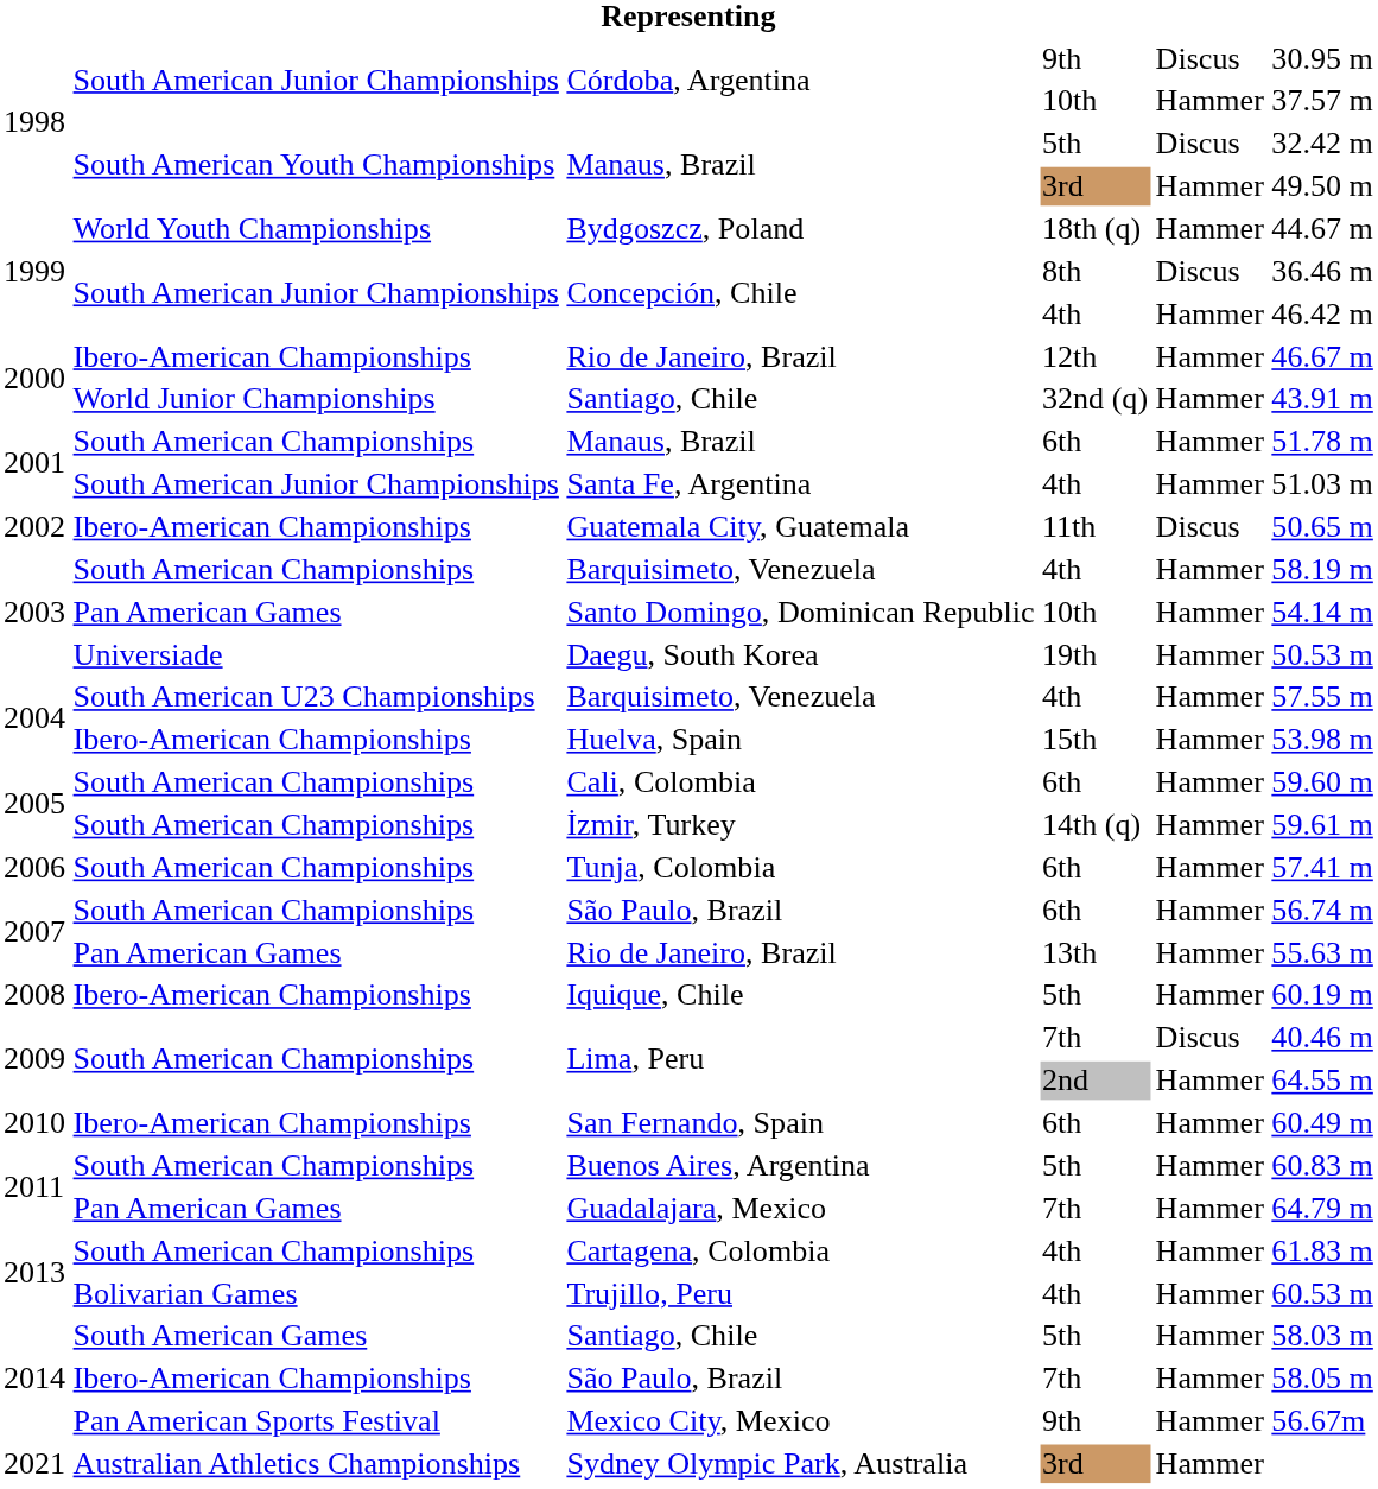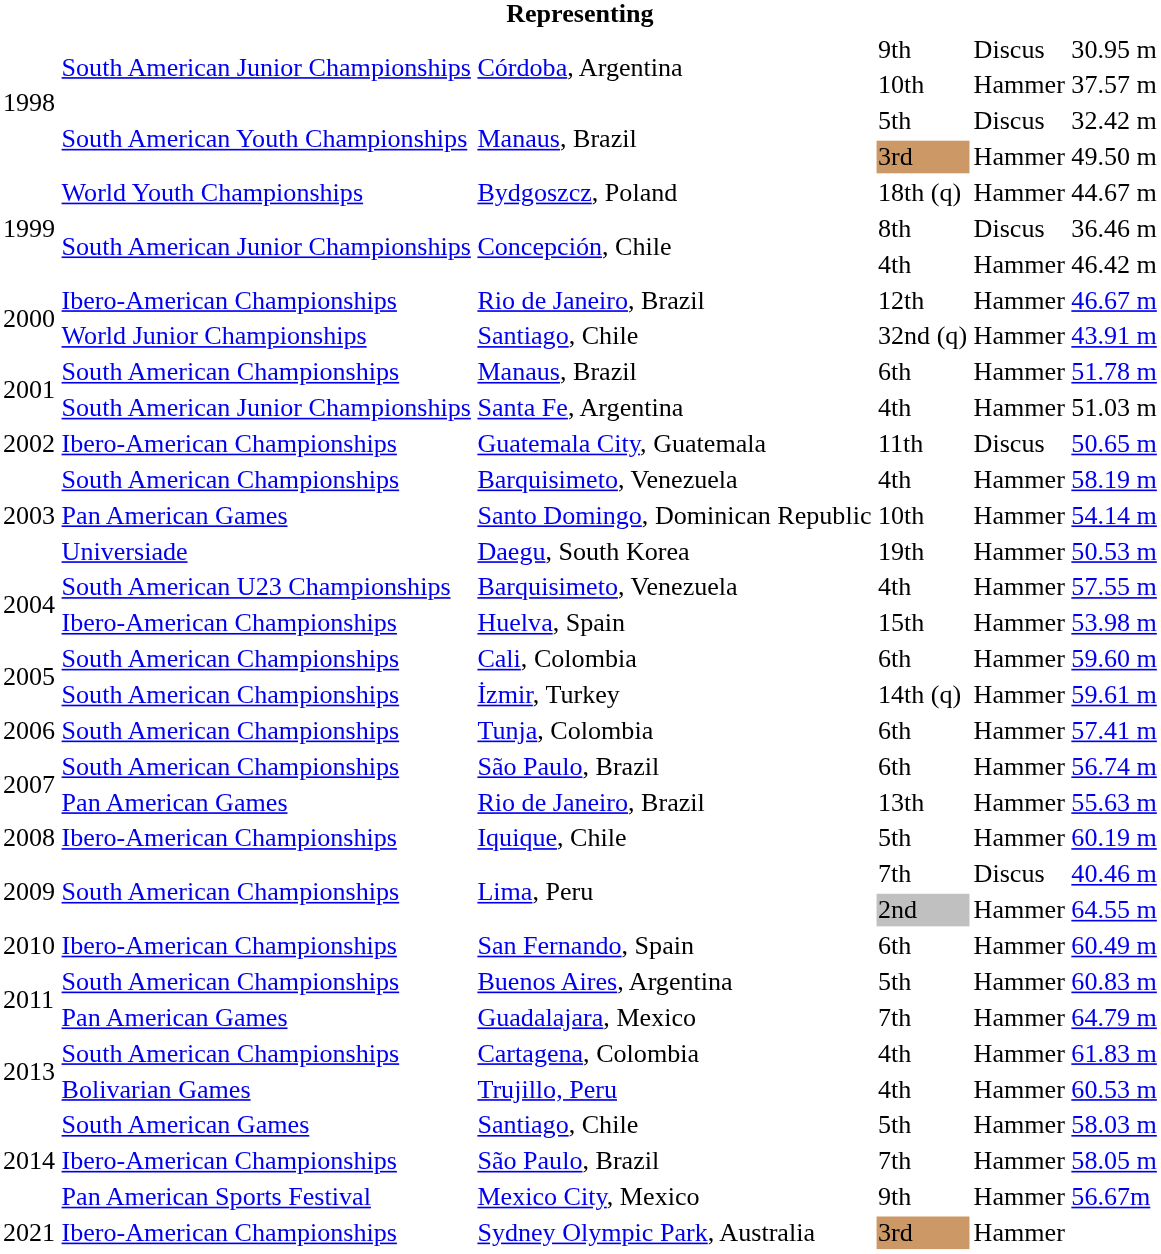Sydney Olympic Park, Australia | column 2: Australian Athletics Championships -> Ibero-American Championships
